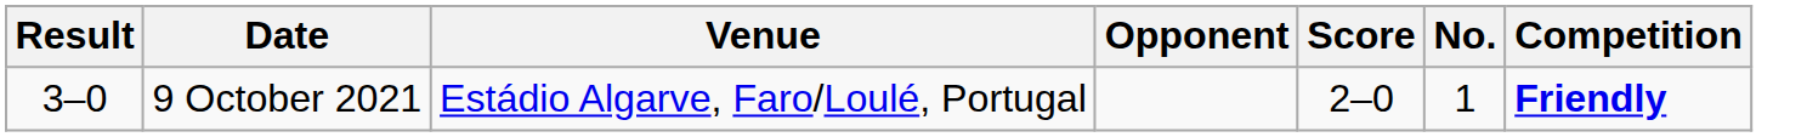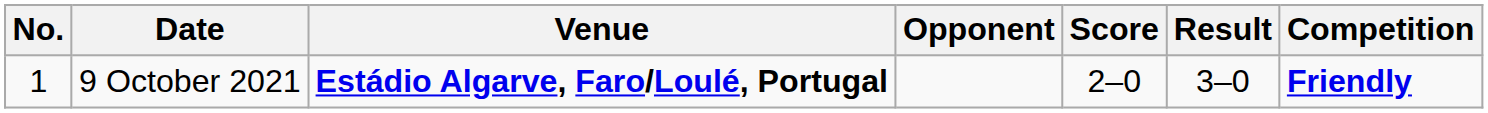columns swapped: No. <-> Result
9 October 2021 | Venue: normal -> bold
